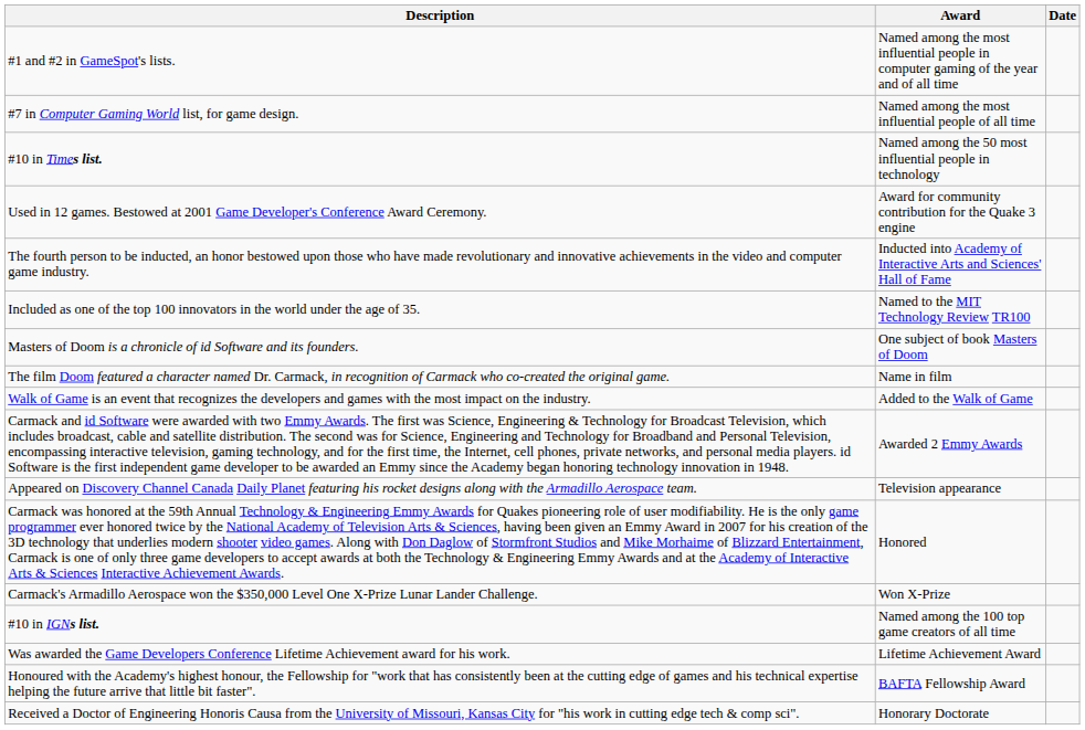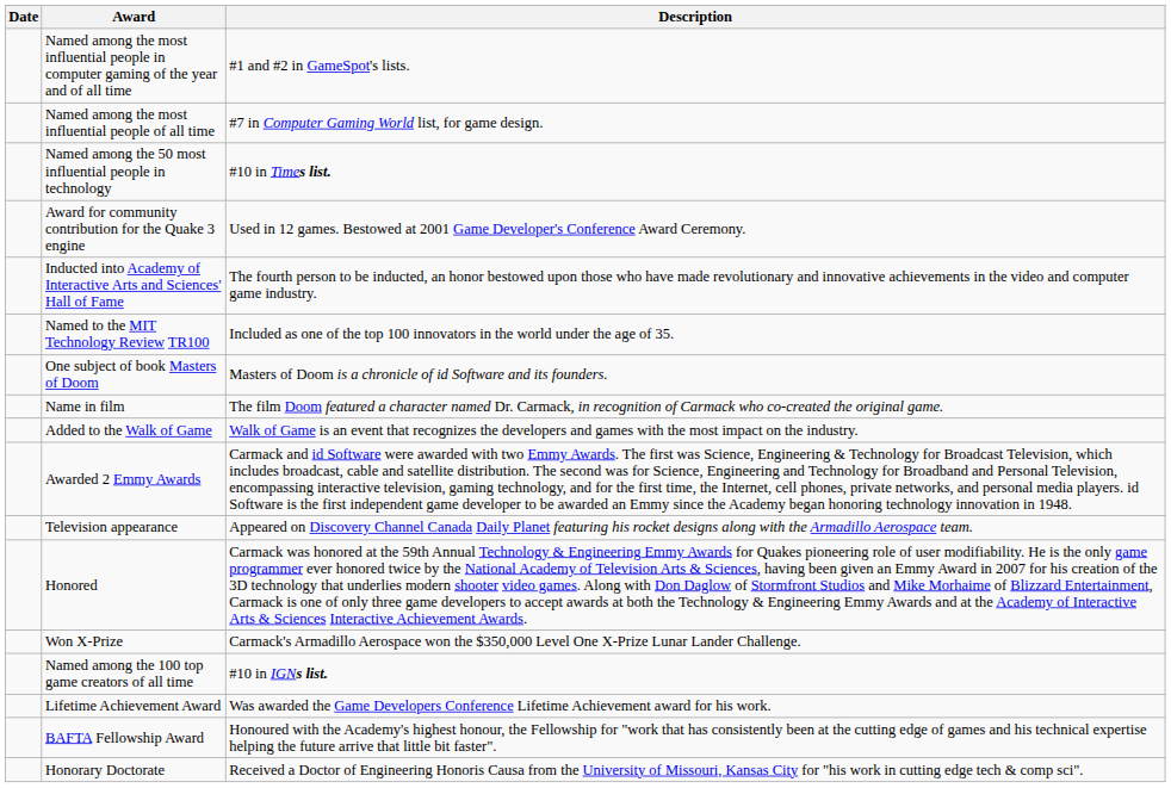columns swapped: Date <-> Description
